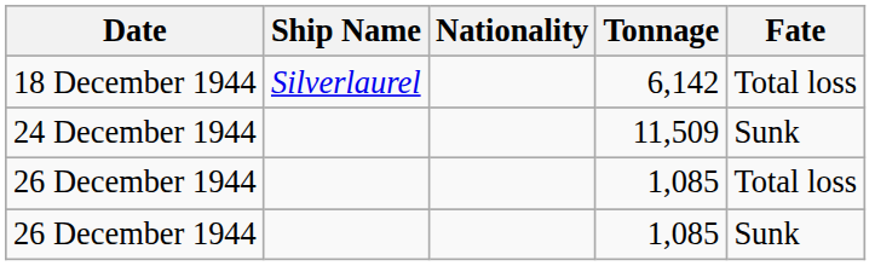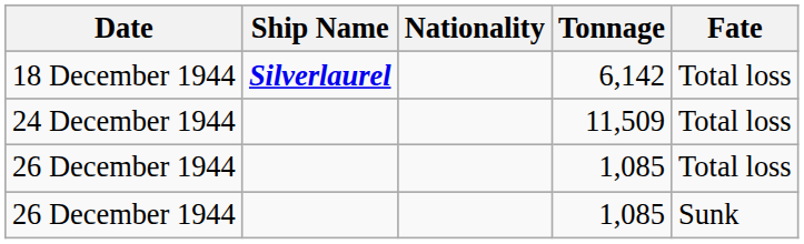18 December 1944 | Ship Name: normal -> bold
24 December 1944 | Fate: Sunk -> Total loss
